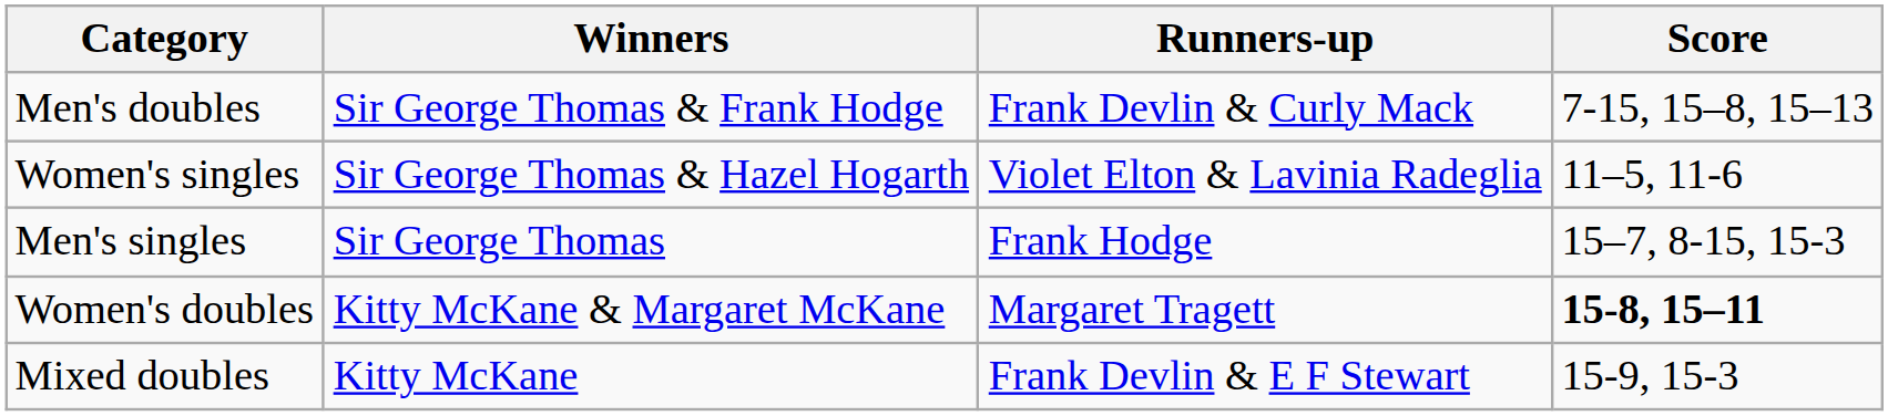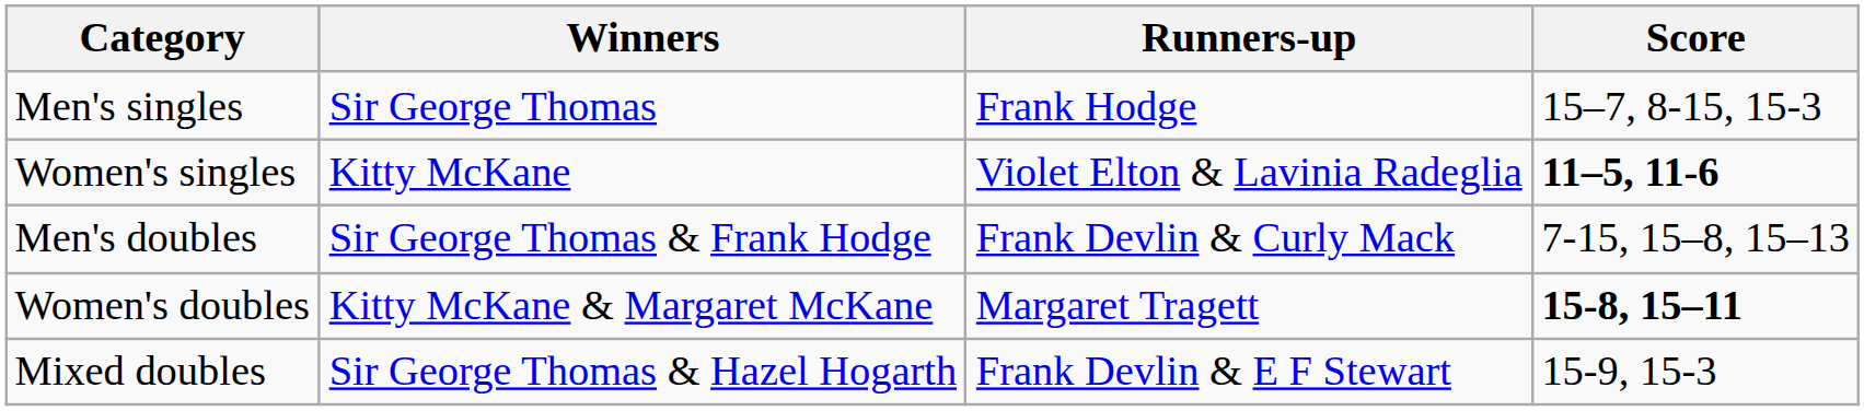rows swapped: Men's singles <-> Men's doubles
Women's singles | Winners: Sir George Thomas & Hazel Hogarth -> Kitty McKane
Women's singles | Score: normal -> bold
Mixed doubles | Winners: Kitty McKane -> Sir George Thomas & Hazel Hogarth
